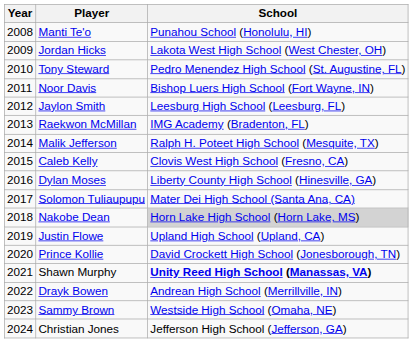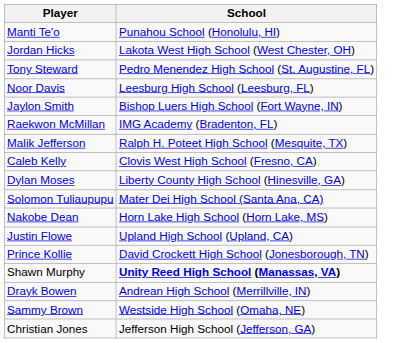- column: Year | 2008 | 2009 | 2010 | 2011 | 2012 | 2013 | 2014 | 2015 | 2016 | 2017 | 2018 | 2019 | 2020 | 2021 | 2022 | 2023 | 2024
Noor Davis | School: Bishop Luers High School (Fort Wayne, IN) -> Leesburg High School (Leesburg, FL)
Jaylon Smith | School: Leesburg High School (Leesburg, FL) -> Bishop Luers High School (Fort Wayne, IN)
Nakobe Dean | School: lightgrey background -> no background
